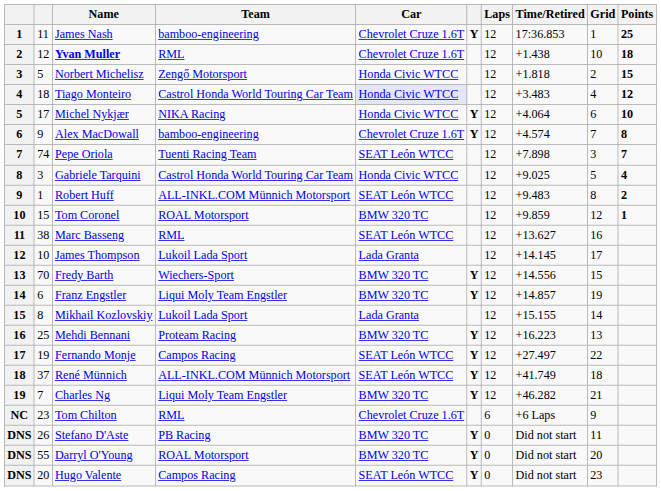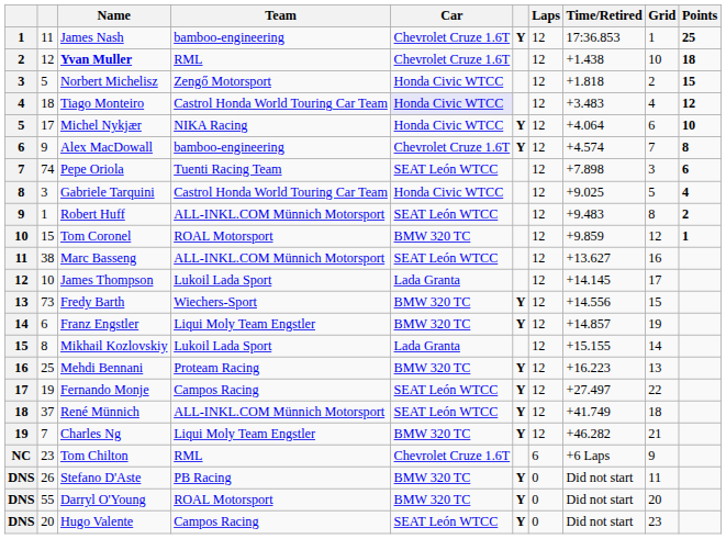Pepe Oriola | Points: 7 -> 6
Marc Basseng | Team: RML -> ALL-INKL.COM Münnich Motorsport
Fredy Barth | column 2: 70 -> 73
